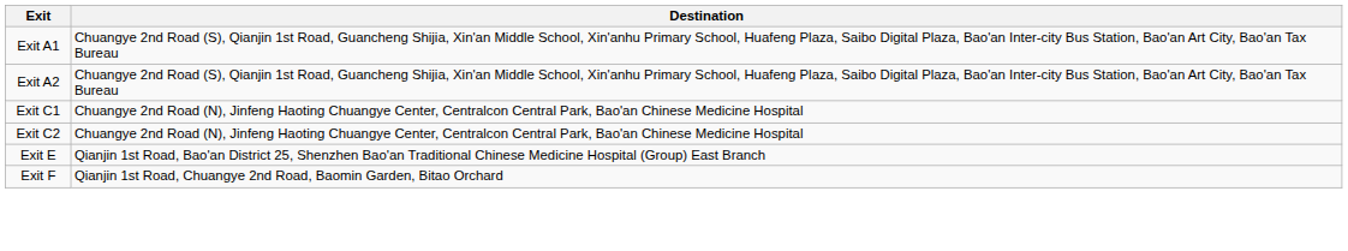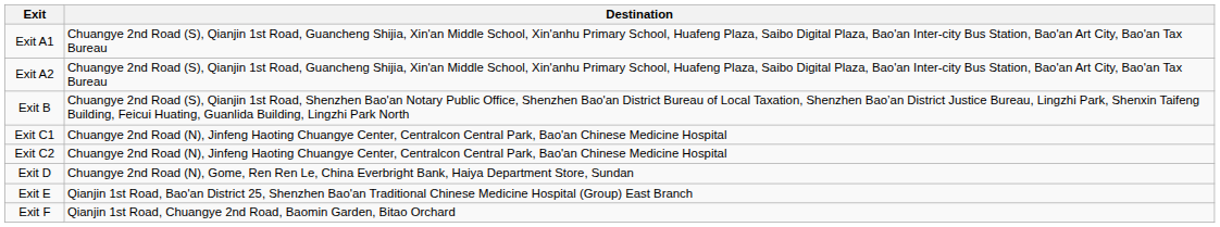+ row: Exit B | Chuangye 2nd Road (S), Qianjin 1st Road, Shenzhen Bao'an Notary Public Office, Shenzhen Bao'an District Bureau of Local Taxation, Shenzhen Bao’an District Justice Bureau, Lingzhi Park, Shenxin Taifeng Building, Feicui Huating, Guanlida Building, Lingzhi Park North
+ row: Exit D | Chuangye 2nd Road (N), Gome, Ren Ren Le, China Everbright Bank, Haiya Department Store, Sundan
